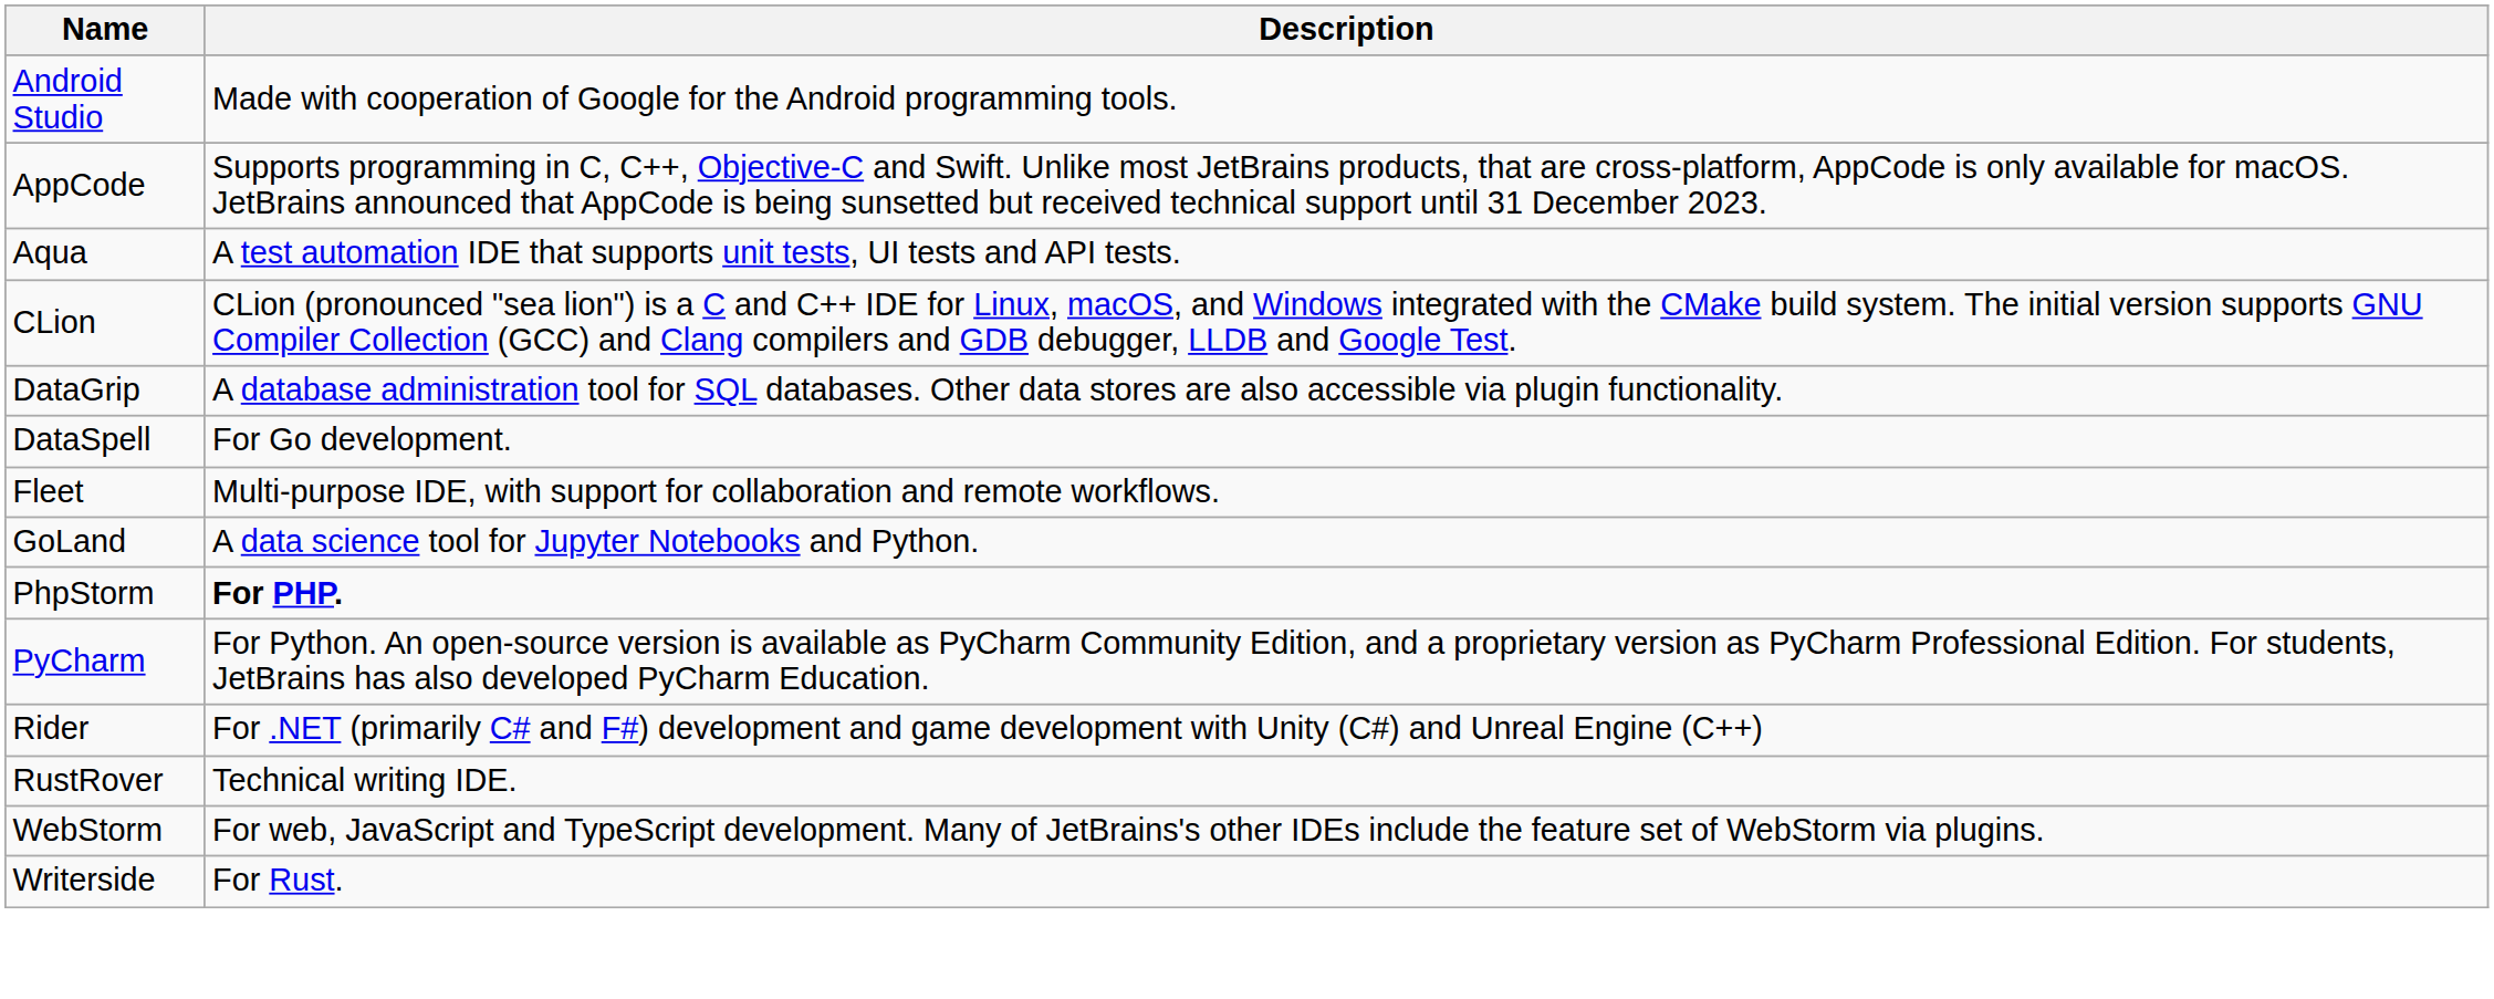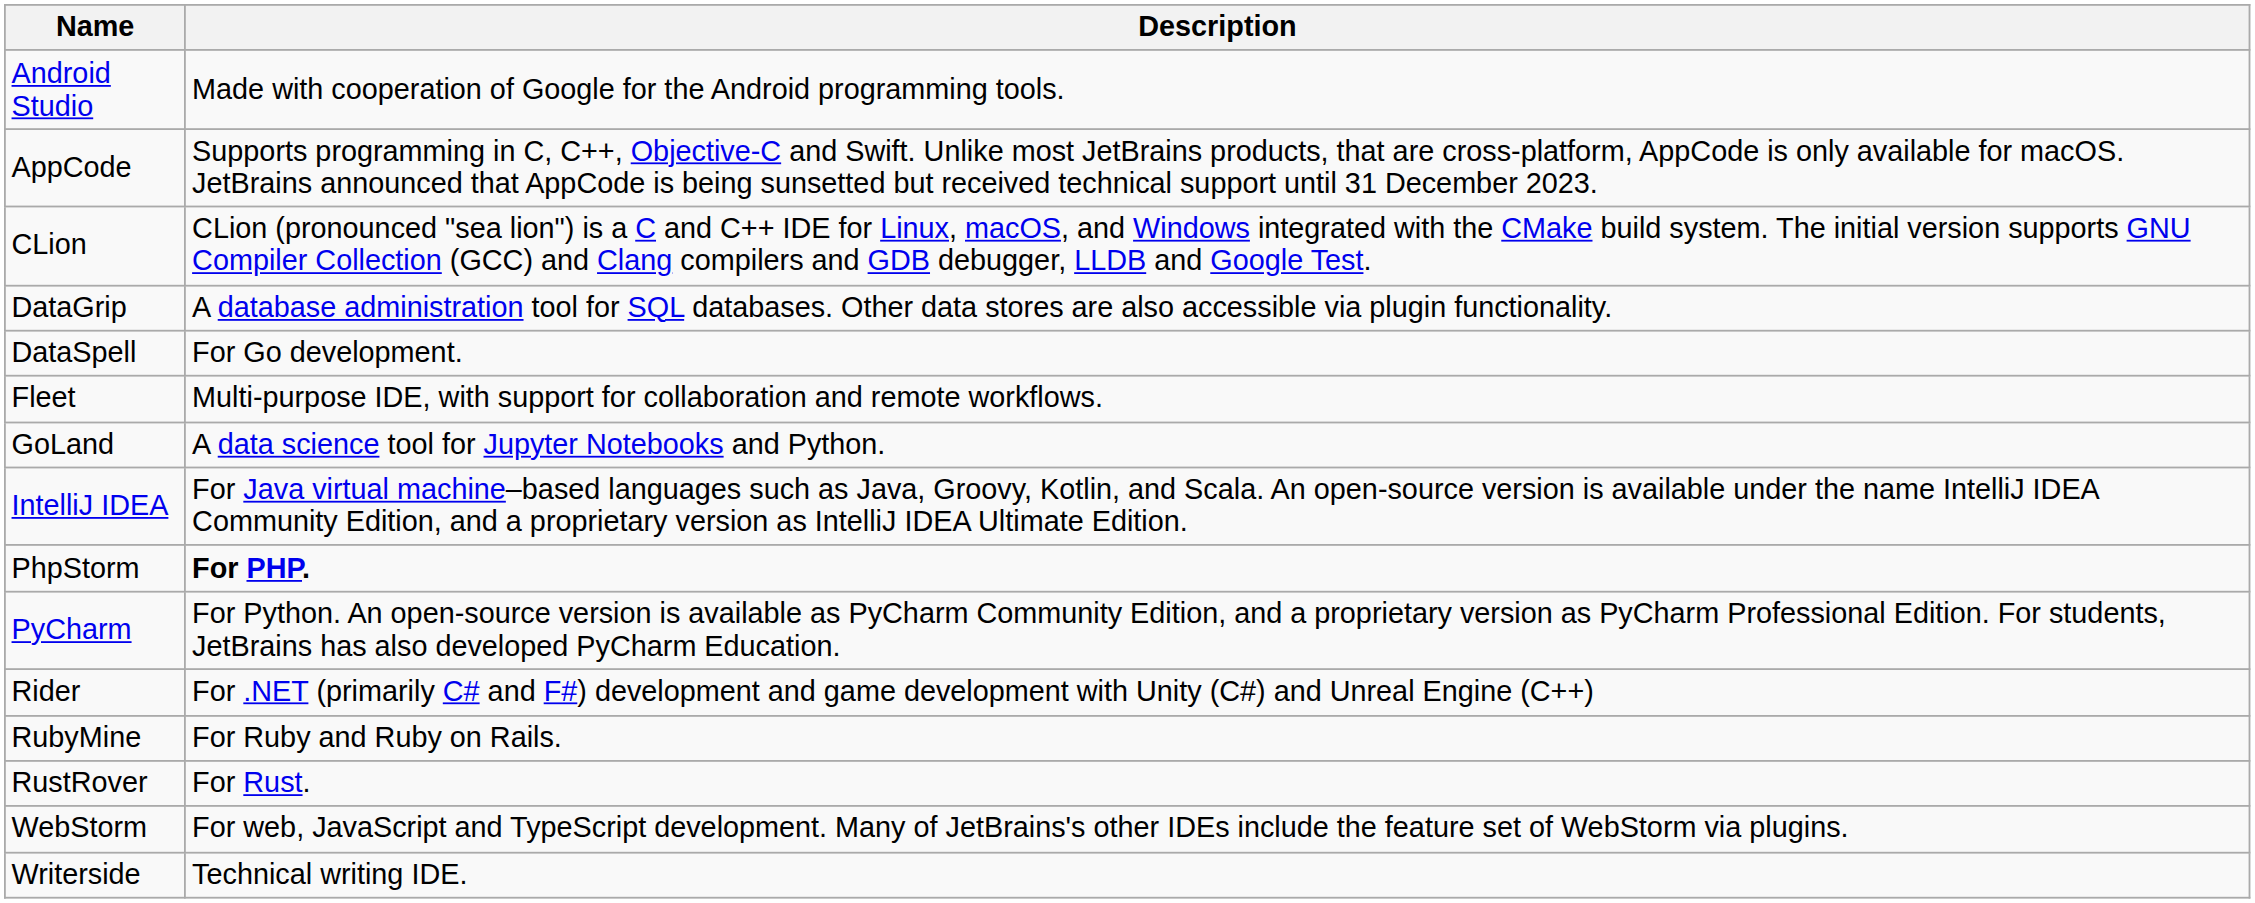- row: Aqua | A test automation IDE that supports unit tests, UI tests and API tests.
+ row: IntelliJ IDEA | For Java virtual machine–based languages such as Java, Groovy, Kotlin, and Scala. An open-source version is available under the name IntelliJ IDEA Community Edition, and a proprietary version as IntelliJ IDEA Ultimate Edition.
+ row: RubyMine | For Ruby and Ruby on Rails.
RustRover | Description: Technical writing IDE. -> For Rust.
Writerside | Description: For Rust. -> Technical writing IDE.
